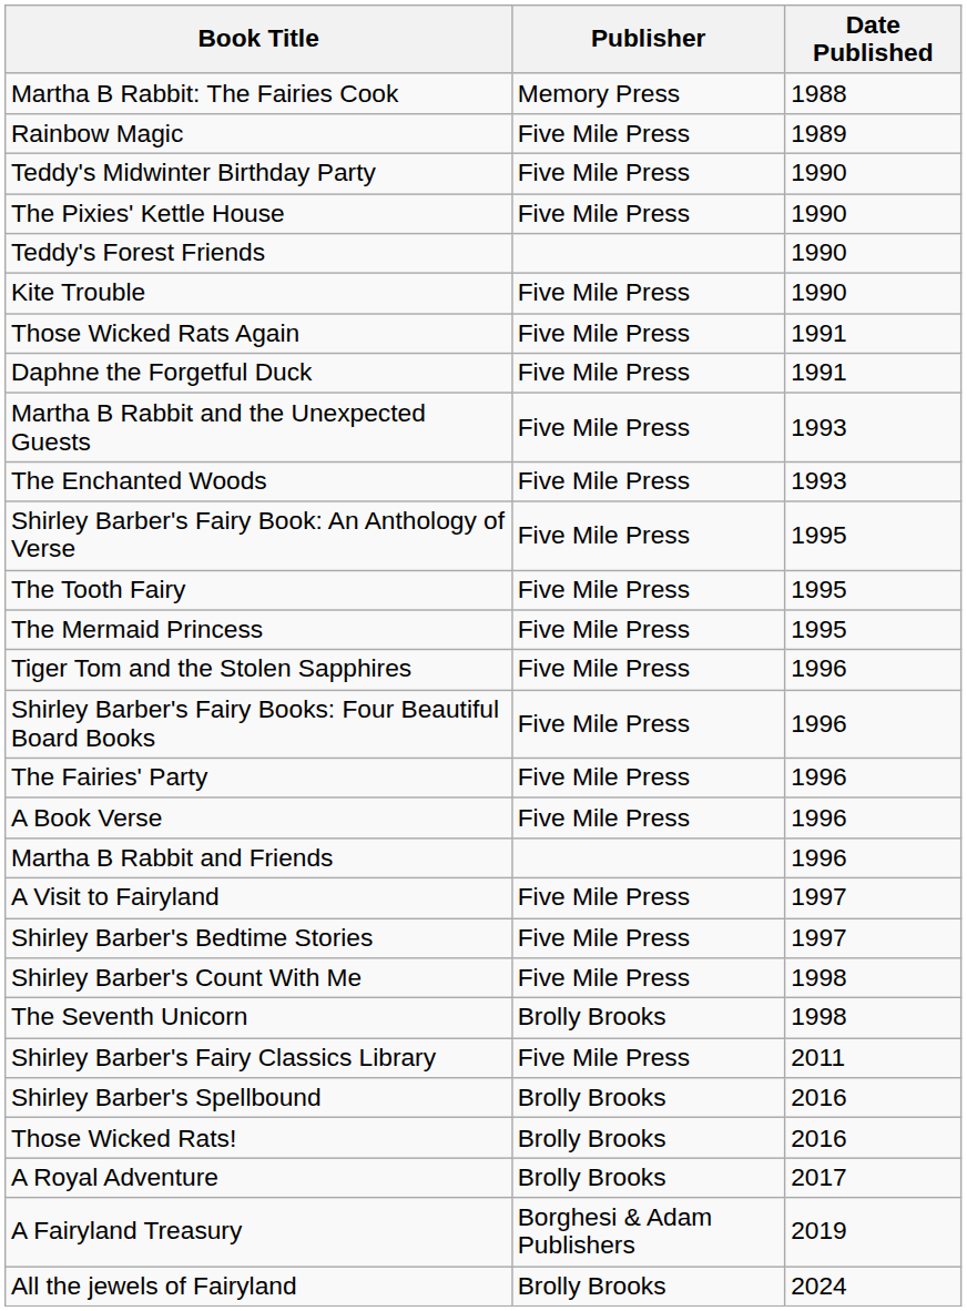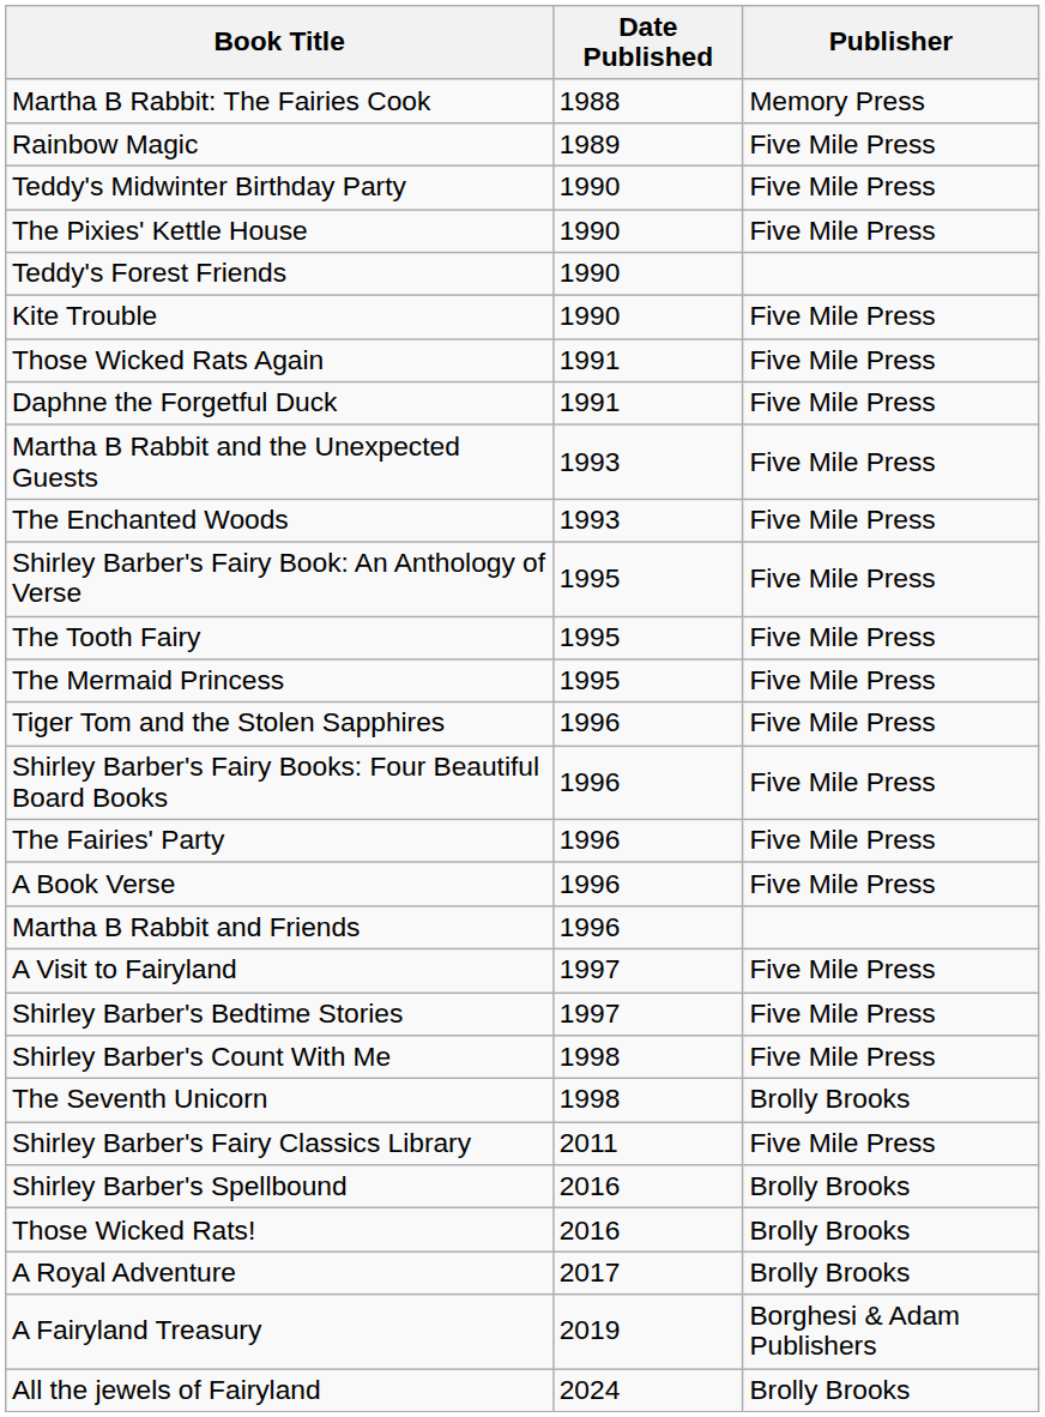columns swapped: Date Published <-> Publisher
